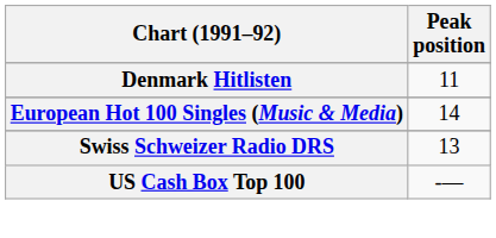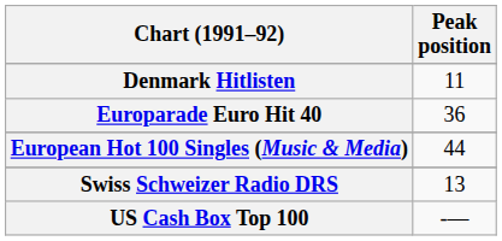+ row: Europarade Euro Hit 40 | 36
European Hot 100 Singles (Music & Media) | Peak position: 14 -> 44
